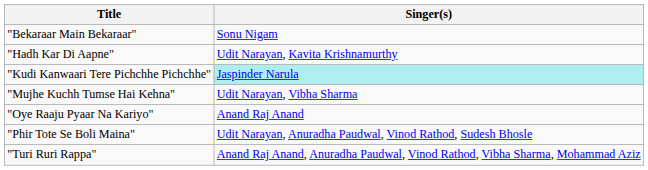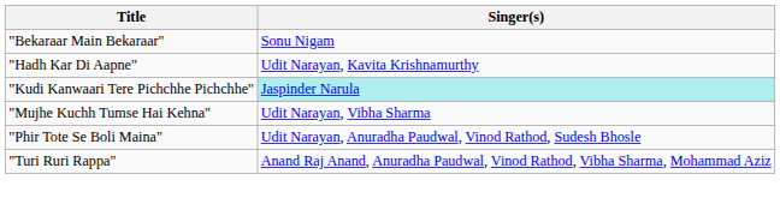- row: "Oye Raaju Pyaar Na Kariyo" | Anand Raj Anand
